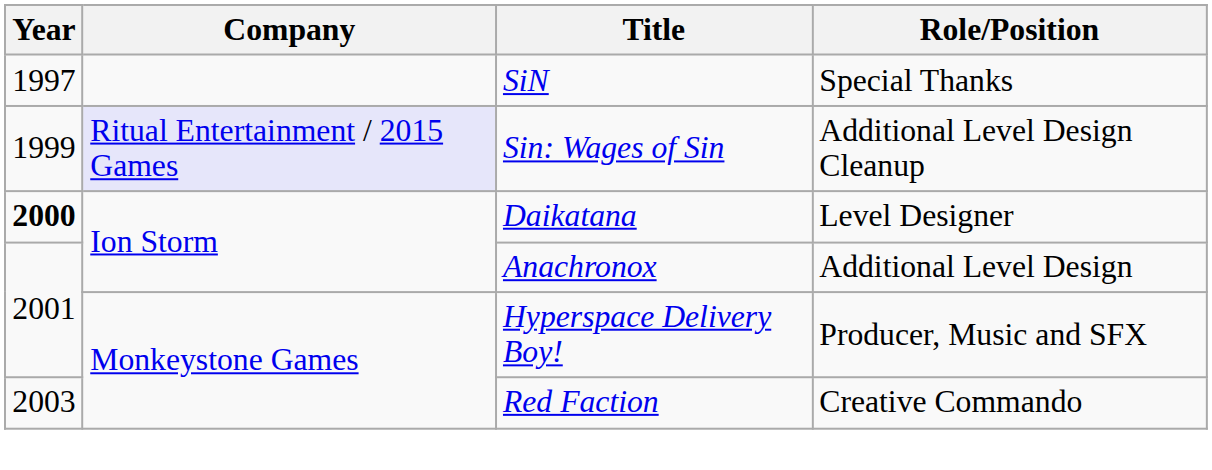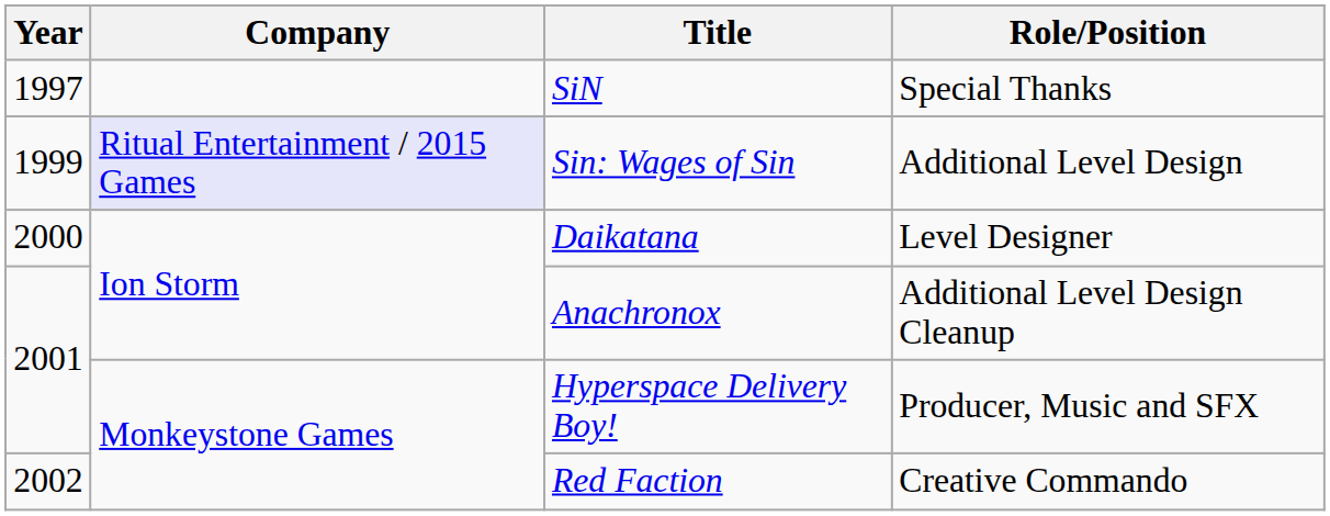Sin: Wages of Sin | Role/Position: Additional Level Design Cleanup -> Additional Level Design
Daikatana | Year: bold -> normal
Anachronox | Role/Position: Additional Level Design -> Additional Level Design Cleanup
Red Faction | Year: 2003 -> 2002
